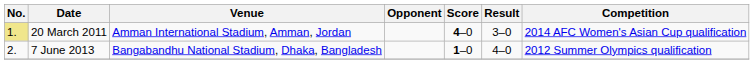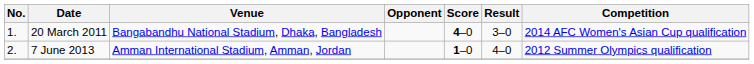20 March 2011 | No.: khaki background -> no background
20 March 2011 | Venue: Amman International Stadium, Amman, Jordan -> Bangabandhu National Stadium, Dhaka, Bangladesh
7 June 2013 | Venue: Bangabandhu National Stadium, Dhaka, Bangladesh -> Amman International Stadium, Amman, Jordan
